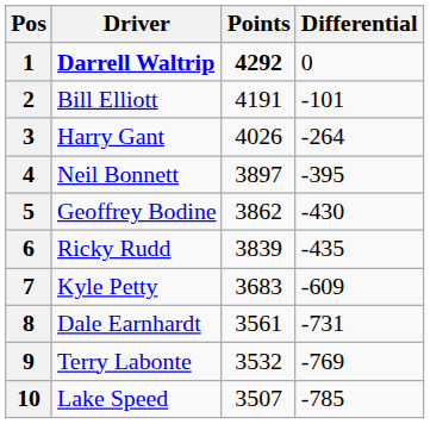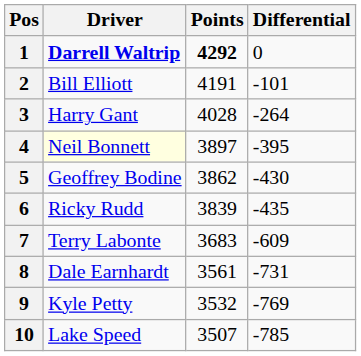3 | Points: 4026 -> 4028
4 | Driver: no background -> lightyellow background
7 | Driver: Kyle Petty -> Terry Labonte
9 | Driver: Terry Labonte -> Kyle Petty
